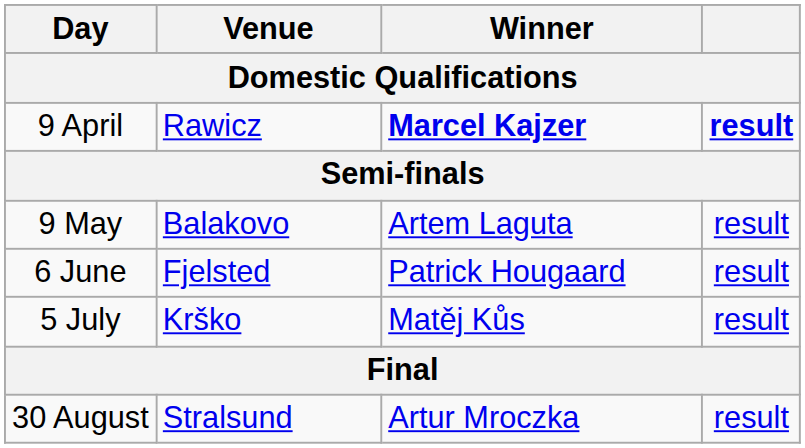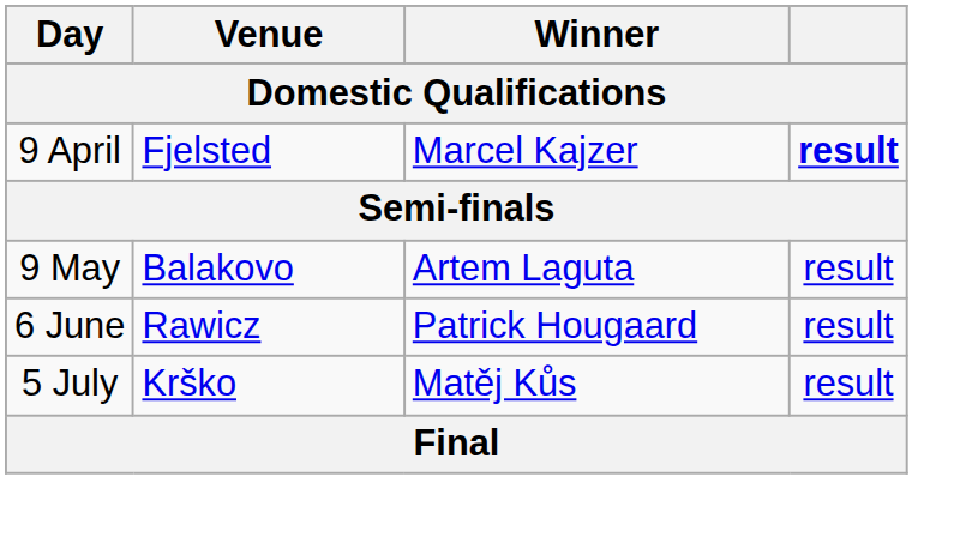9 April | Venue: Rawicz -> Fjelsted
9 April | Winner: bold -> normal
6 June | Venue: Fjelsted -> Rawicz
- row: 30 August | Stralsund | Artur Mroczka | result
